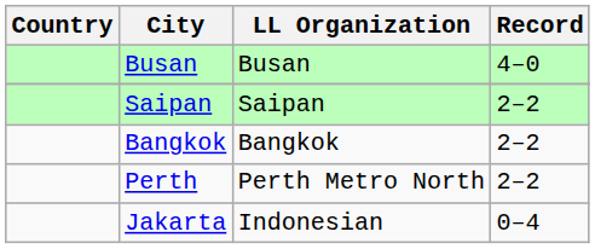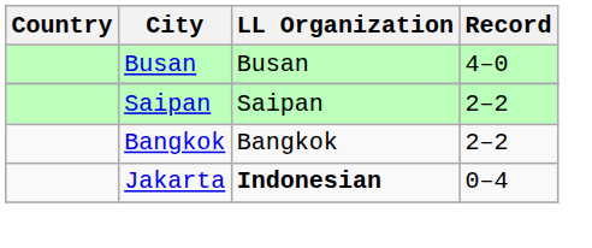- row: Perth | Perth Metro North | 2–2
Jakarta | LL Organization: normal -> bold
